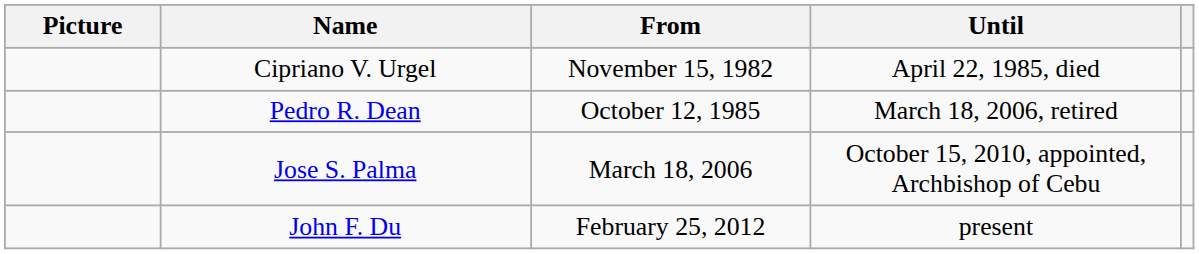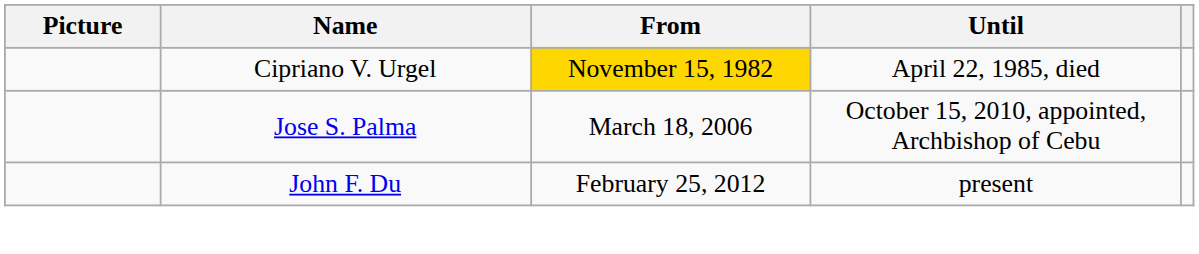Cipriano V. Urgel | From: no background -> gold background
- row: Pedro R. Dean | October 12, 1985 | March 18, 2006, retired
